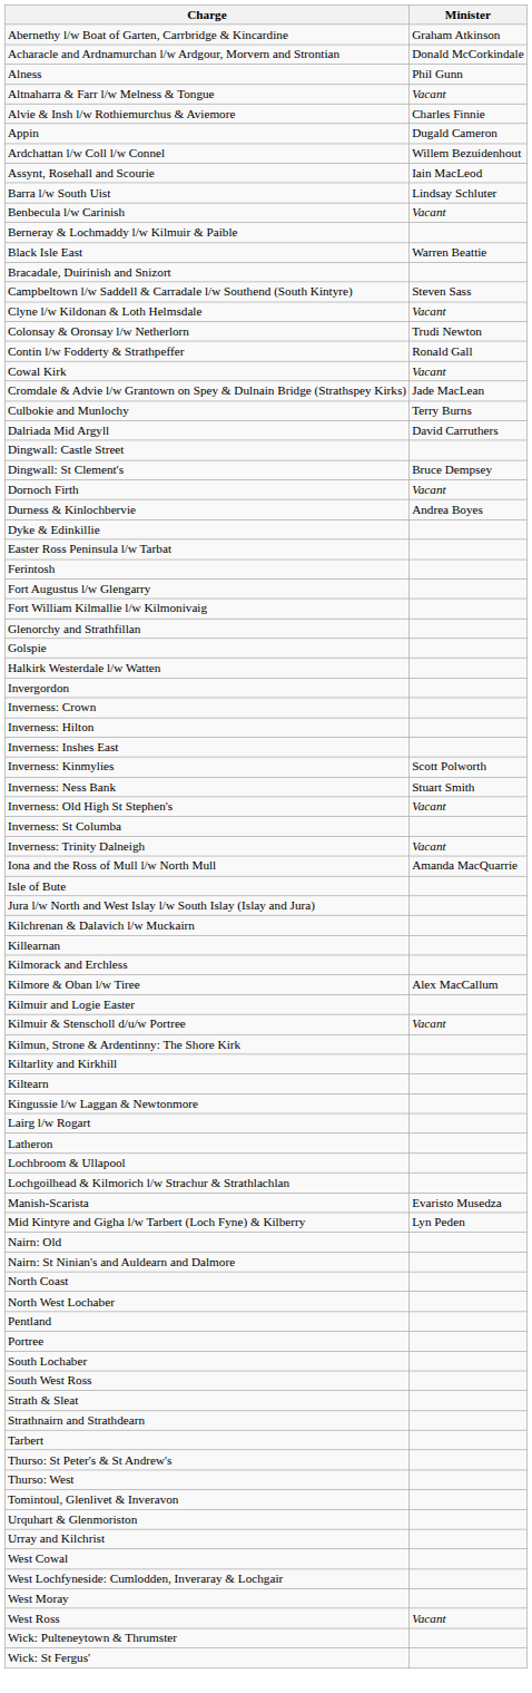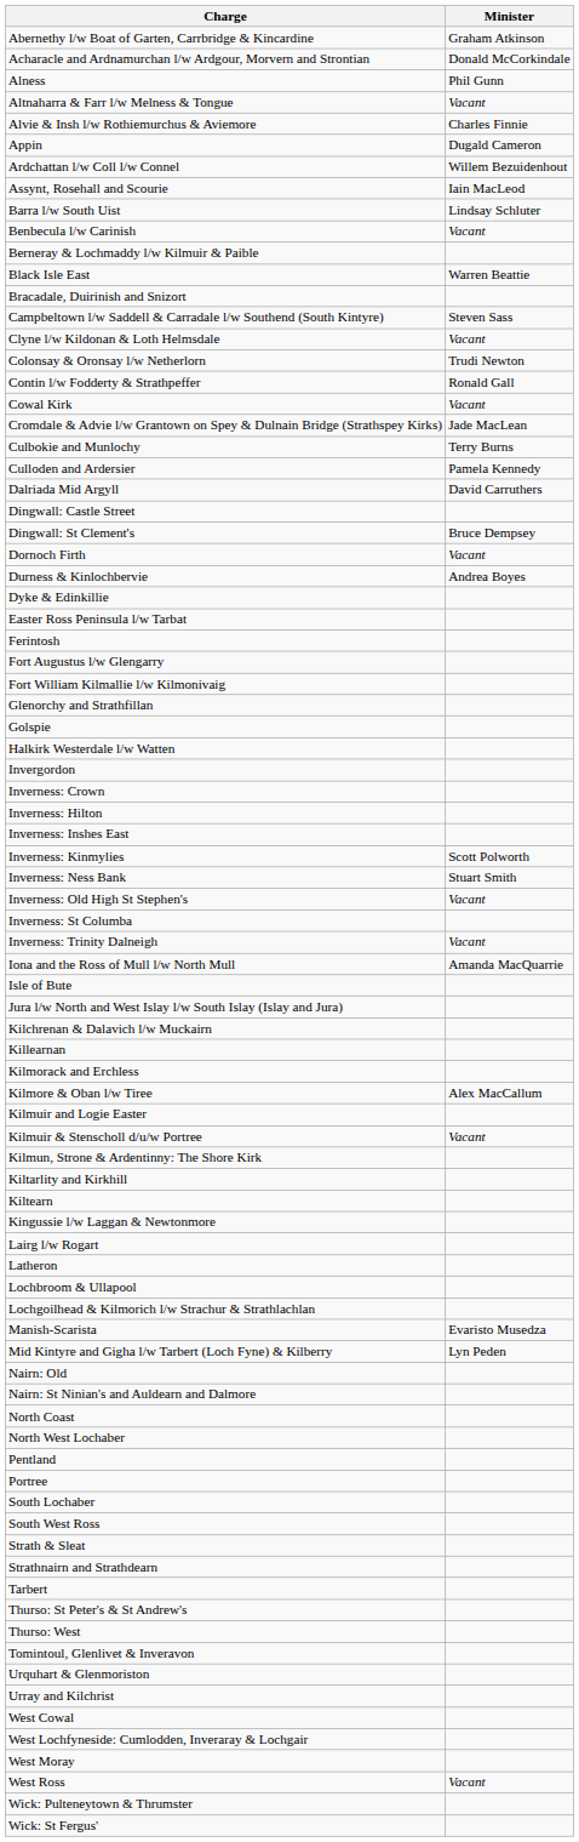+ row: Culloden and Ardersier | Pamela Kennedy
